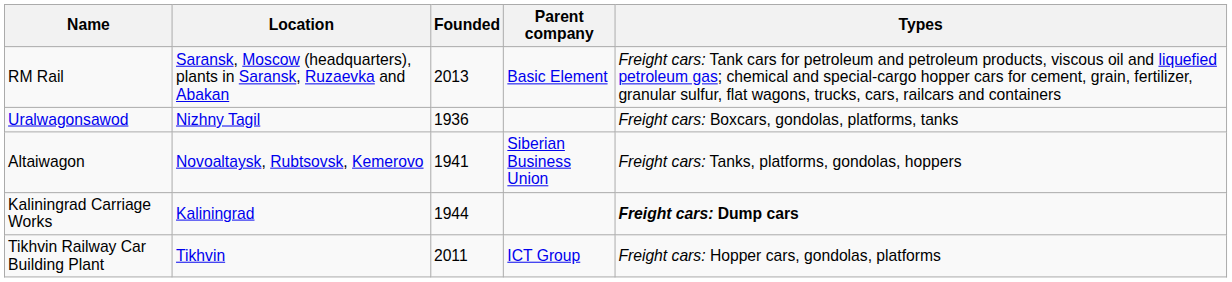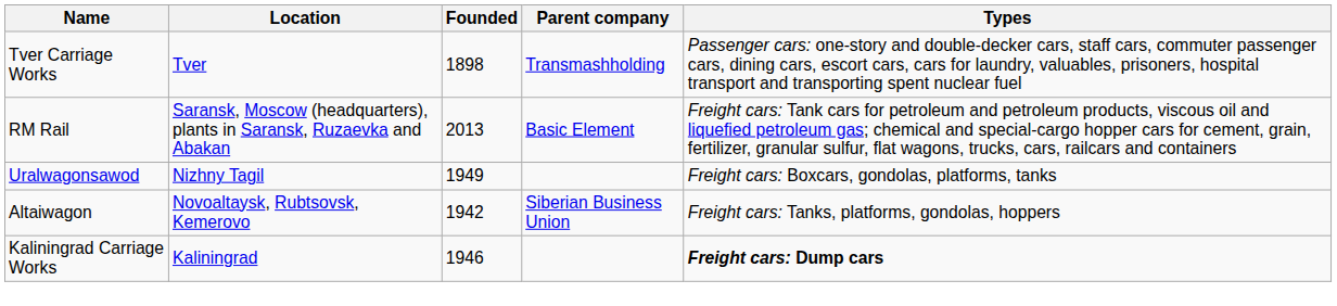+ row: Tver Carriage Works | Tver | 1898 | Transmashholding | Passenger cars: one-story and double-decker cars, staff cars, commuter passenger cars, dining cars, escort cars, cars for laundry, valuables, prisoners, hospital transport and transporting spent nuclear fuel
Uralwagonsawod | Founded: 1936 -> 1949
Altaiwagon | Founded: 1941 -> 1942
Kaliningrad Carriage Works | Founded: 1944 -> 1946
- row: Tikhvin Railway Car Building Plant | Tikhvin | 2011 | ICT Group | Freight cars: Hopper cars, gondolas, platforms
